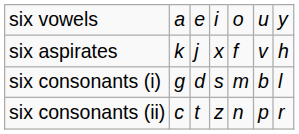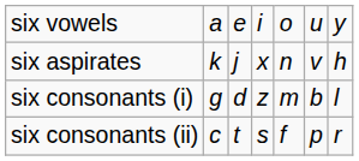six aspirates | column 5: f -> n
six consonants (i) | column 4: s -> z
six consonants (ii) | column 4: z -> s
six consonants (ii) | column 5: n -> f
